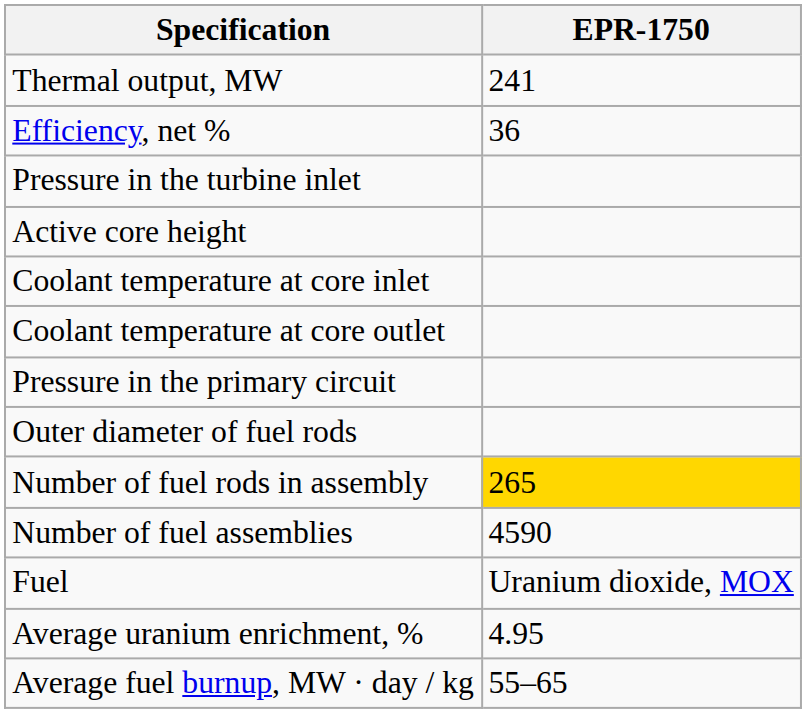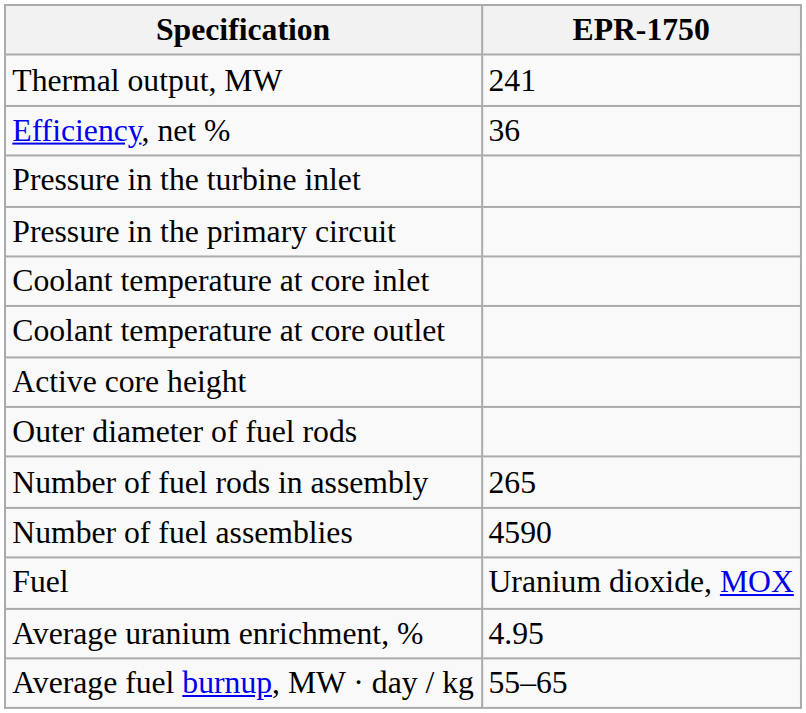rows swapped: Pressure in the primary circuit <-> Active core height
Number of fuel rods in assembly | EPR-1750: gold background -> no background
